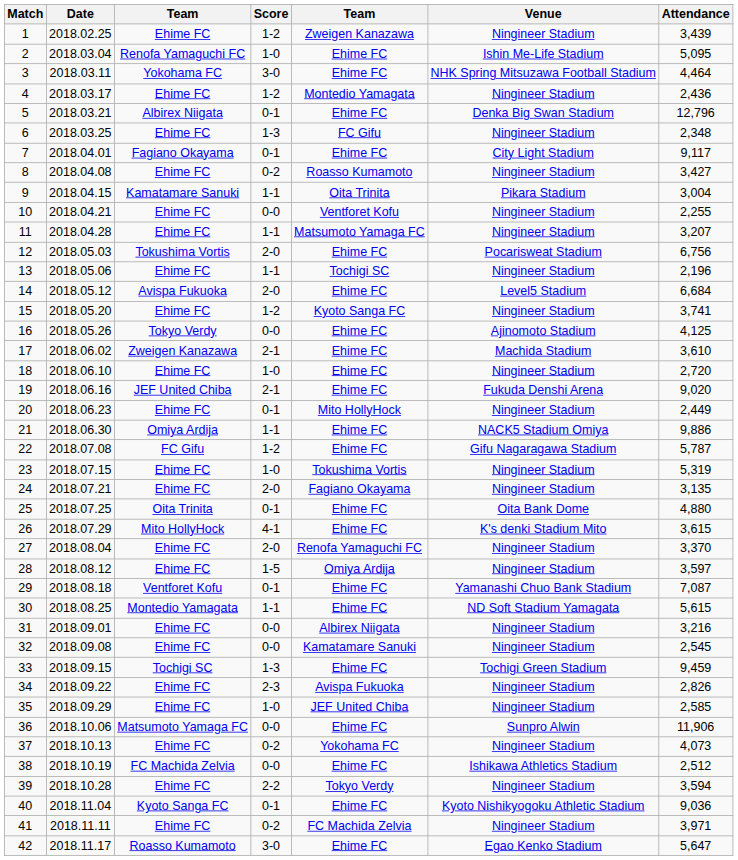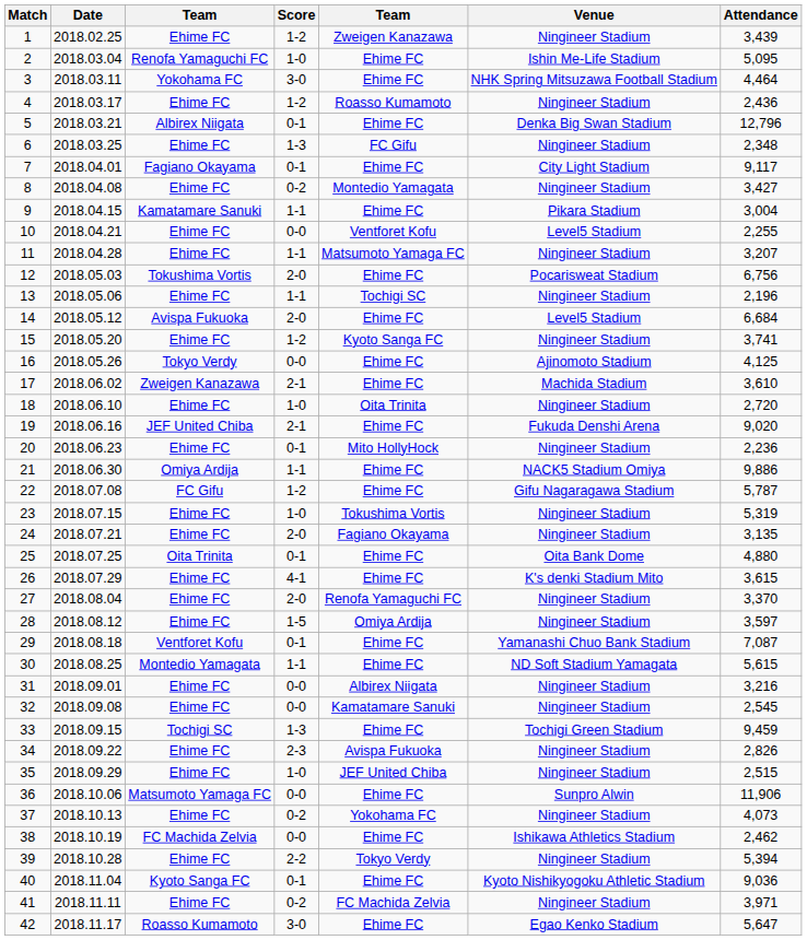4 | column 5: Montedio Yamagata -> Roasso Kumamoto
8 | column 5: Roasso Kumamoto -> Montedio Yamagata
9 | column 5: Oita Trinita -> Ehime FC
10 | Venue: Ningineer Stadium -> Level5 Stadium
18 | column 5: Ehime FC -> Oita Trinita
20 | Attendance: 2,449 -> 2,236
26 | column 3: Mito HollyHock -> Ehime FC
35 | Attendance: 2,585 -> 2,515
38 | Attendance: 2,512 -> 2,462
39 | Attendance: 3,594 -> 5,394
